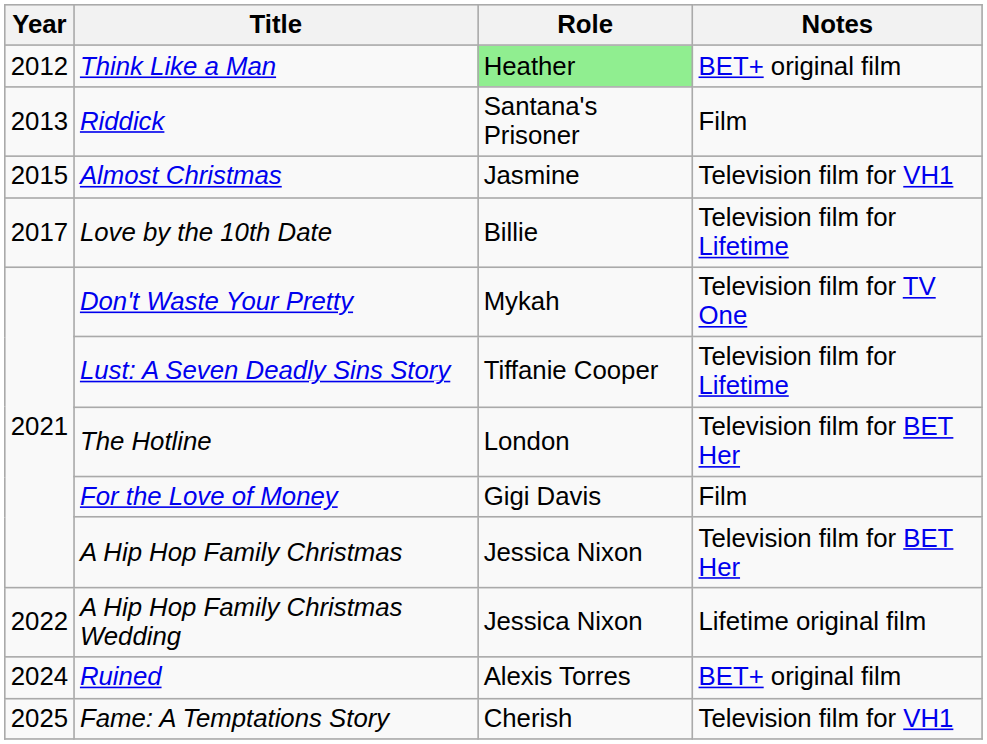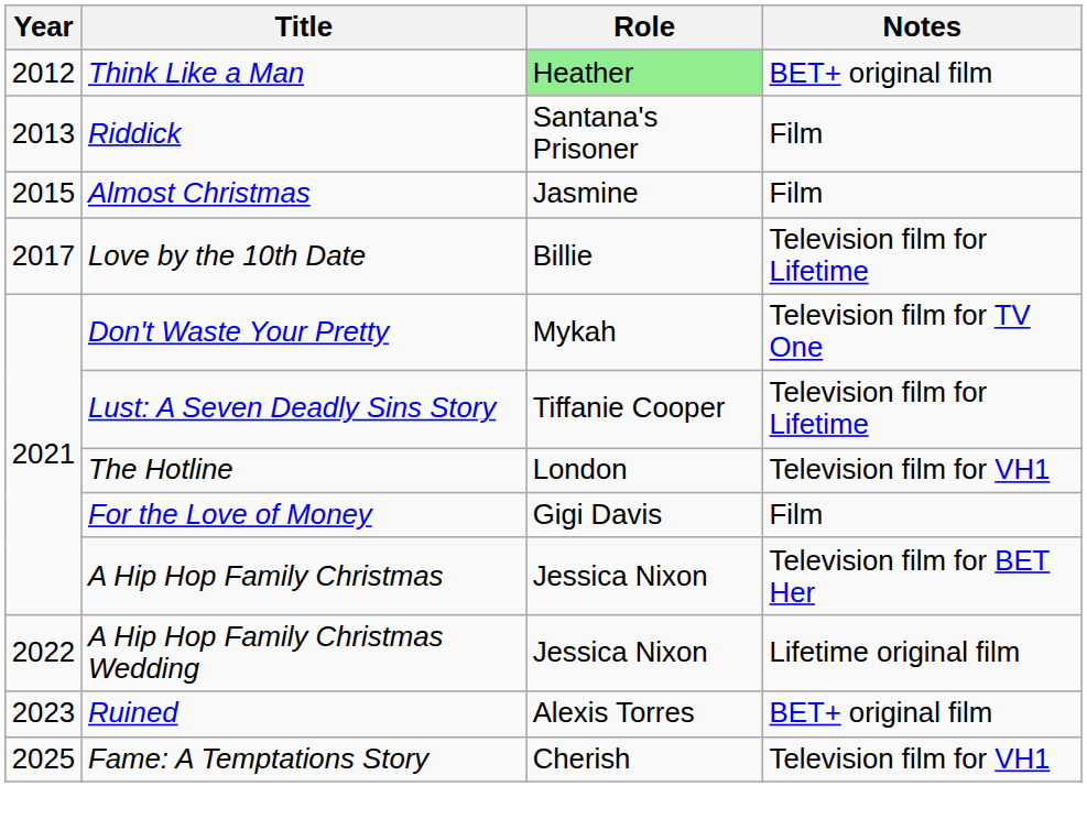Almost Christmas | Notes: Television film for VH1 -> Film
The Hotline | Notes: Television film for BET Her -> Television film for VH1
Ruined | Year: 2024 -> 2023
